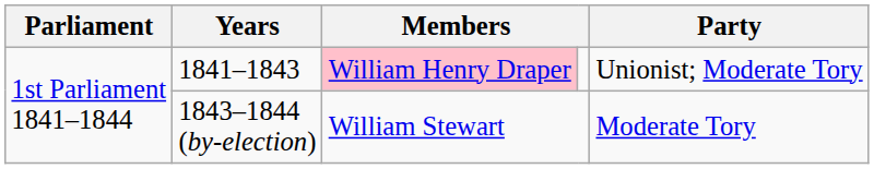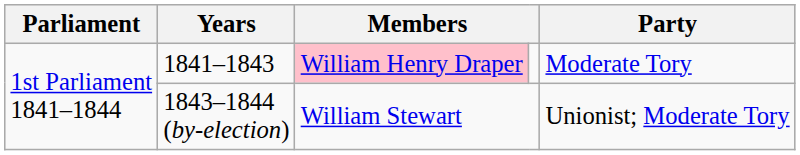1841–1843 | Party: Unionist; Moderate Tory -> Moderate Tory
1843–1844 (by-election) | Party: Moderate Tory -> Unionist; Moderate Tory
